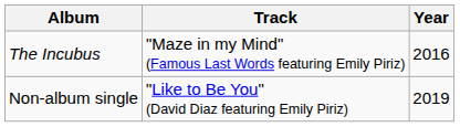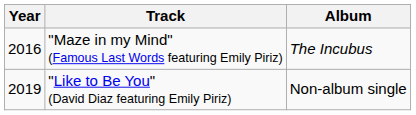columns swapped: Year <-> Album
